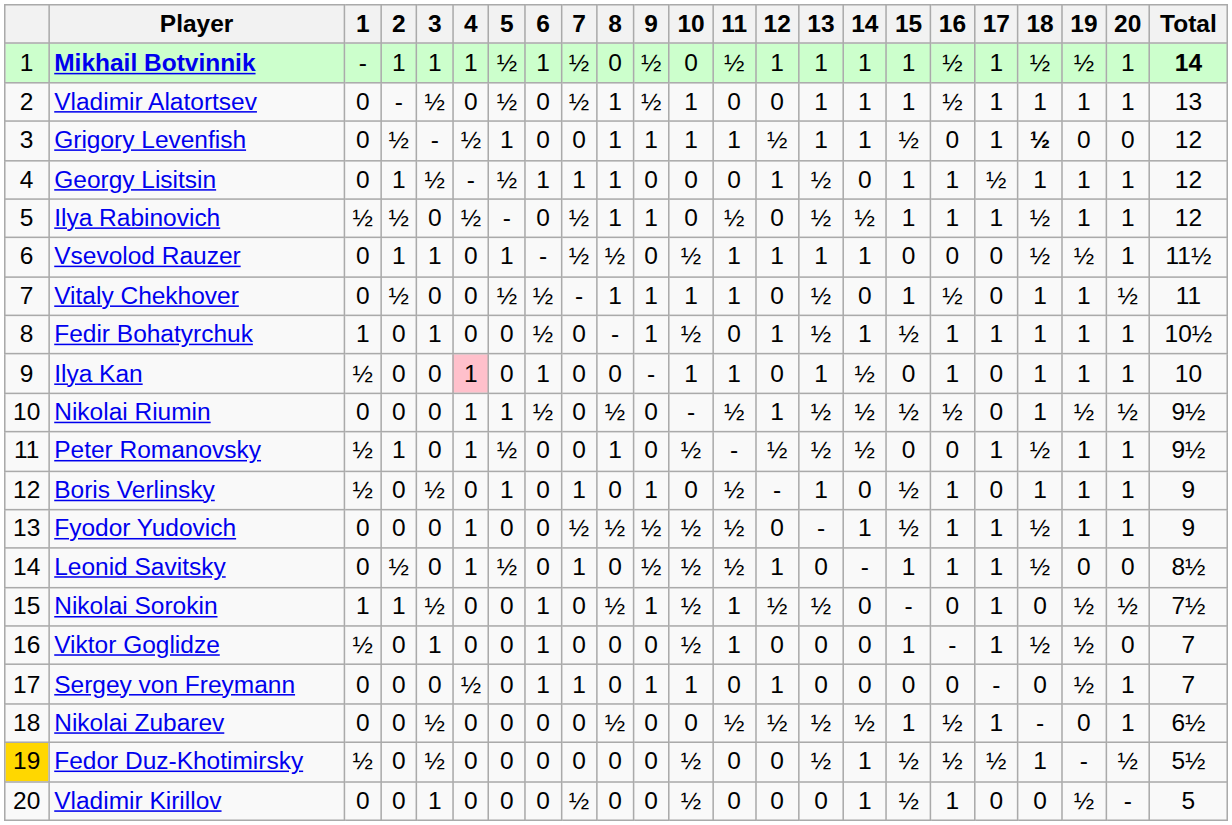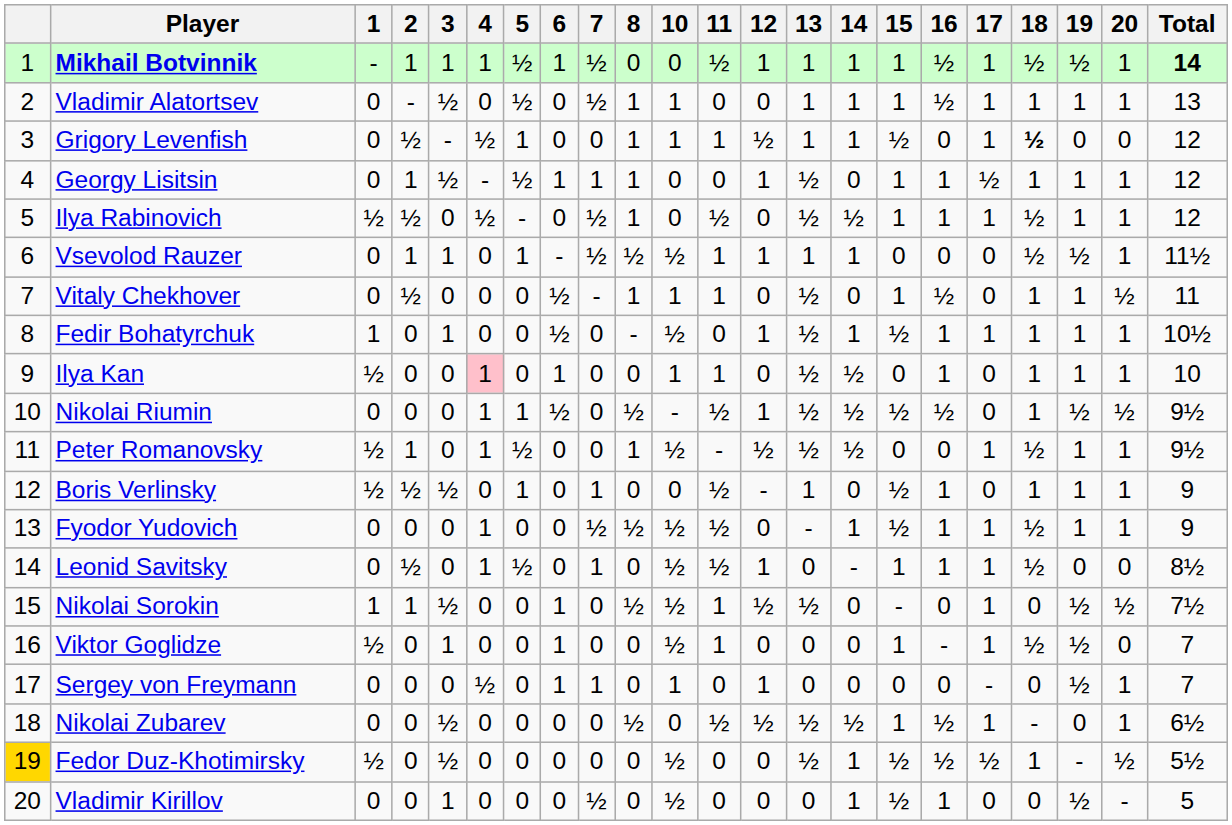- column: 9 | ½ | ½ | 1 | 0 | 1 | 0 | 1 | 1 | - | 0 | 0 | 1 | ½ | ½ | 1 | 0 | 1 | 0 | 0 | 0
Vitaly Chekhover | 5: ½ -> 0
Ilya Kan | 13: 1 -> ½
Boris Verlinsky | 2: 0 -> ½
